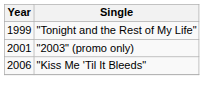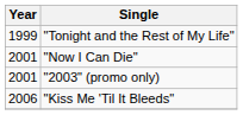+ row: 2001 | "Now I Can Die"
